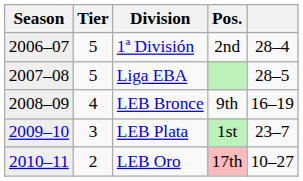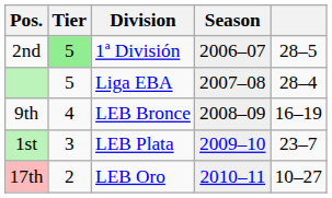columns swapped: Season <-> Pos.
1ª División | Tier: no background -> lightgreen background
1ª División | column 5: 28–4 -> 28–5
Liga EBA | column 5: 28–5 -> 28–4
